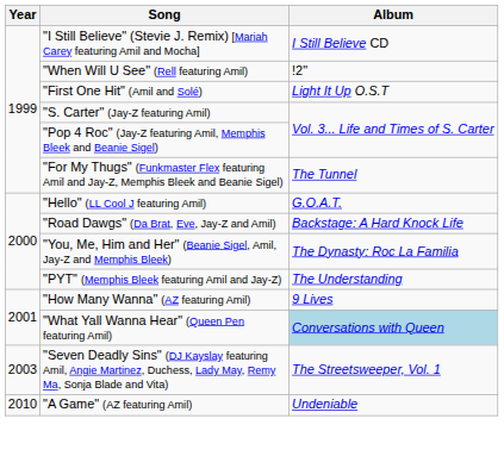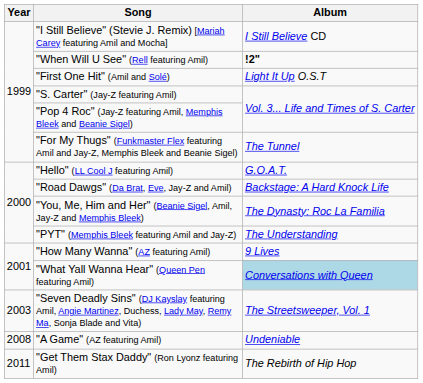"When Will U See" (Rell featuring Amil) | Album: normal -> bold
"A Game" (AZ featuring Amil) | Year: 2010 -> 2008
+ row: 2011 | "Get Them Stax Daddy" (Ron Lyonz featuring Amil) | The Rebirth of Hip Hop
